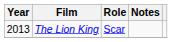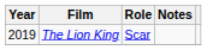The Lion King | Year: 2013 -> 2019
